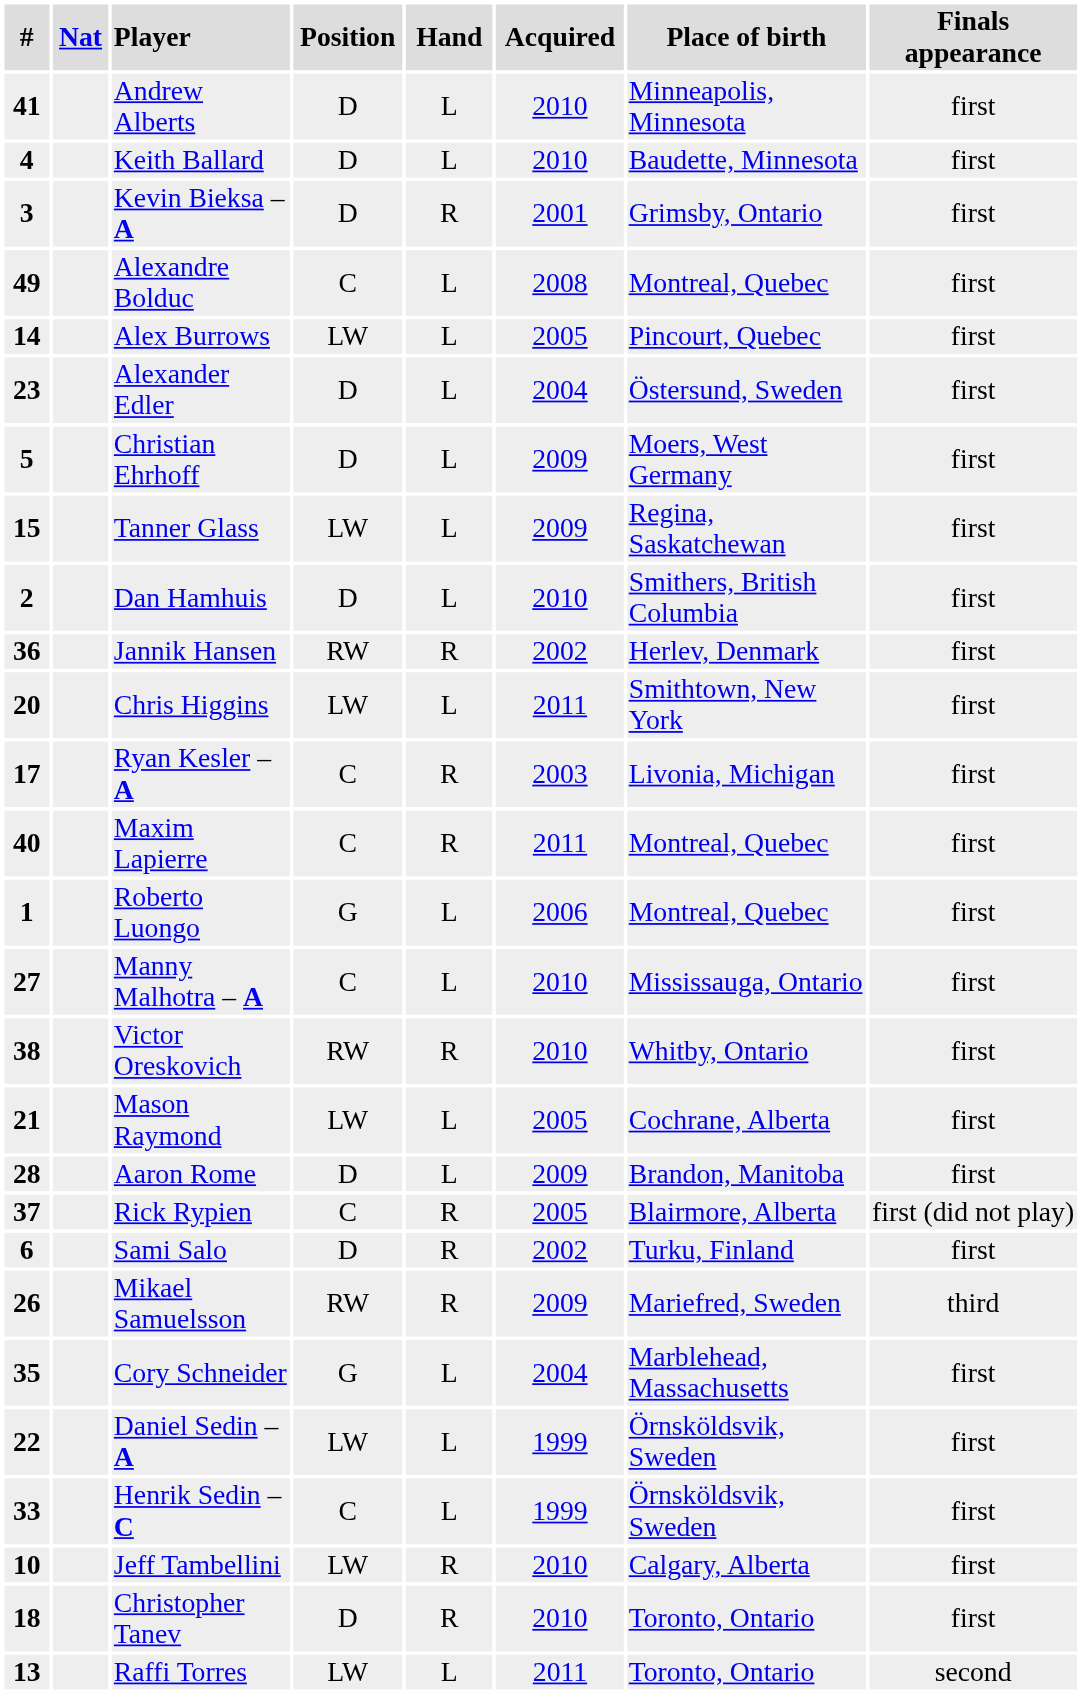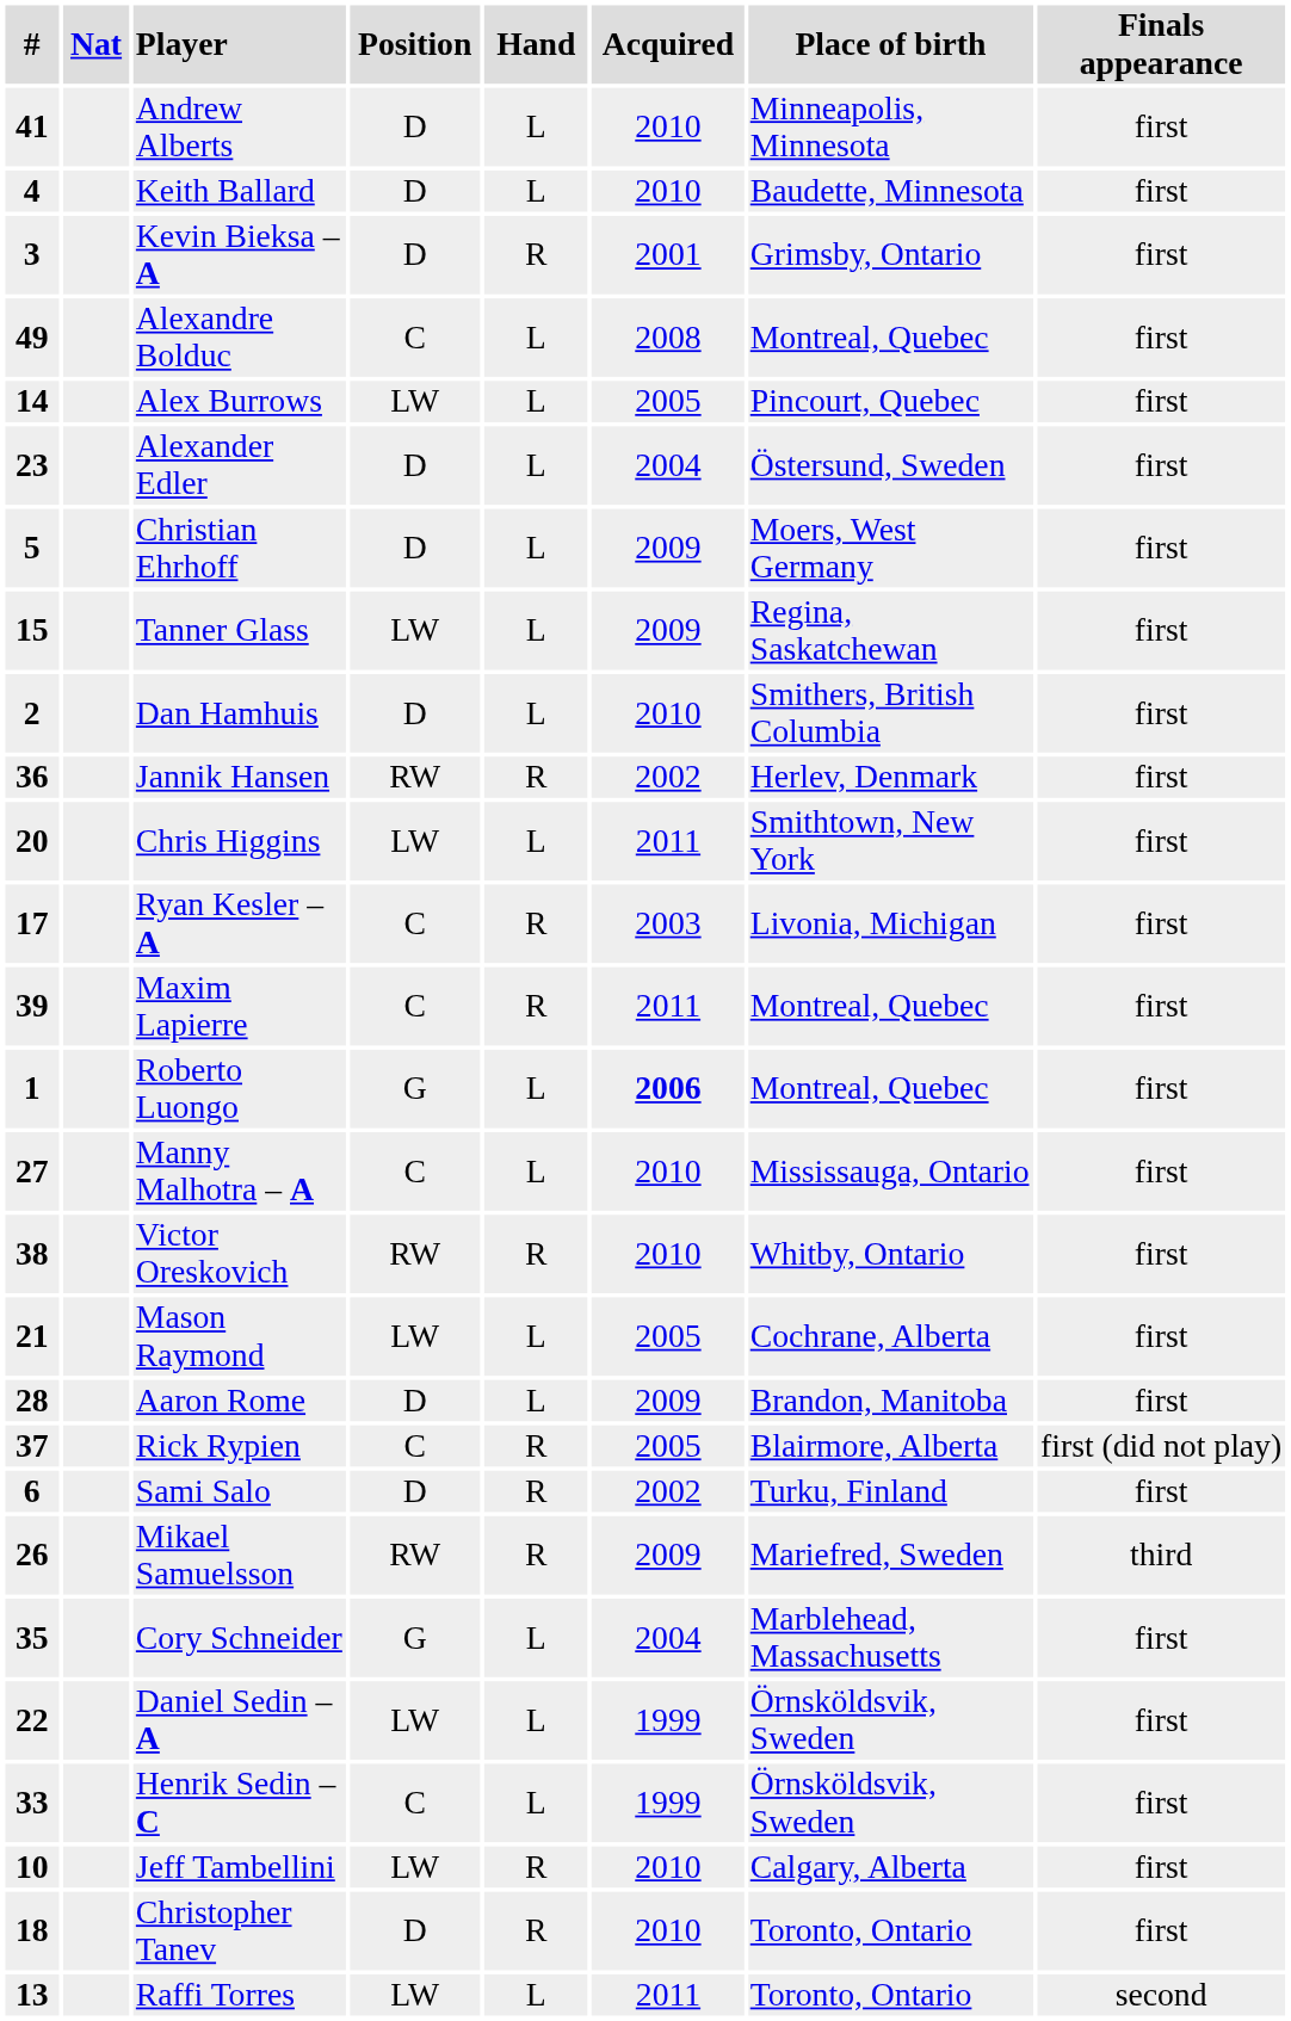Maxim Lapierre | #: 40 -> 39
Roberto Luongo | Acquired: normal -> bold
